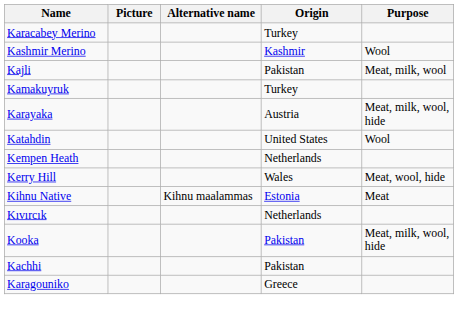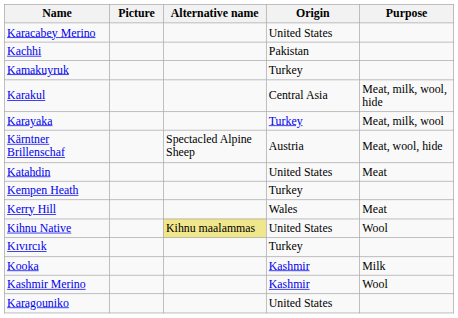Karacabey Merino | Origin: Turkey -> United States
rows swapped: Kachhi <-> Kashmir Merino
- row: Kajli | Pakistan | Meat, milk, wool
+ row: Karakul | Central Asia | Meat, milk, wool, hide
Karayaka | Origin: Austria -> Turkey
Karayaka | Purpose: Meat, milk, wool, hide -> Meat, milk, wool
+ row: Kärntner Brillenschaf | Spectacled Alpine Sheep | Austria | Meat, wool, hide
Katahdin | Purpose: Wool -> Meat
Kempen Heath | Origin: Netherlands -> Turkey
Kerry Hill | Purpose: Meat, wool, hide -> Meat
Kihnu Native | Alternative name: no background -> khaki background
Kihnu Native | Origin: Estonia -> United States
Kihnu Native | Purpose: Meat -> Wool
Kıvırcık | Origin: Netherlands -> Turkey
Kooka | Origin: Pakistan -> Kashmir
Kooka | Purpose: Meat, milk, wool, hide -> Milk
Karagouniko | Origin: Greece -> United States
